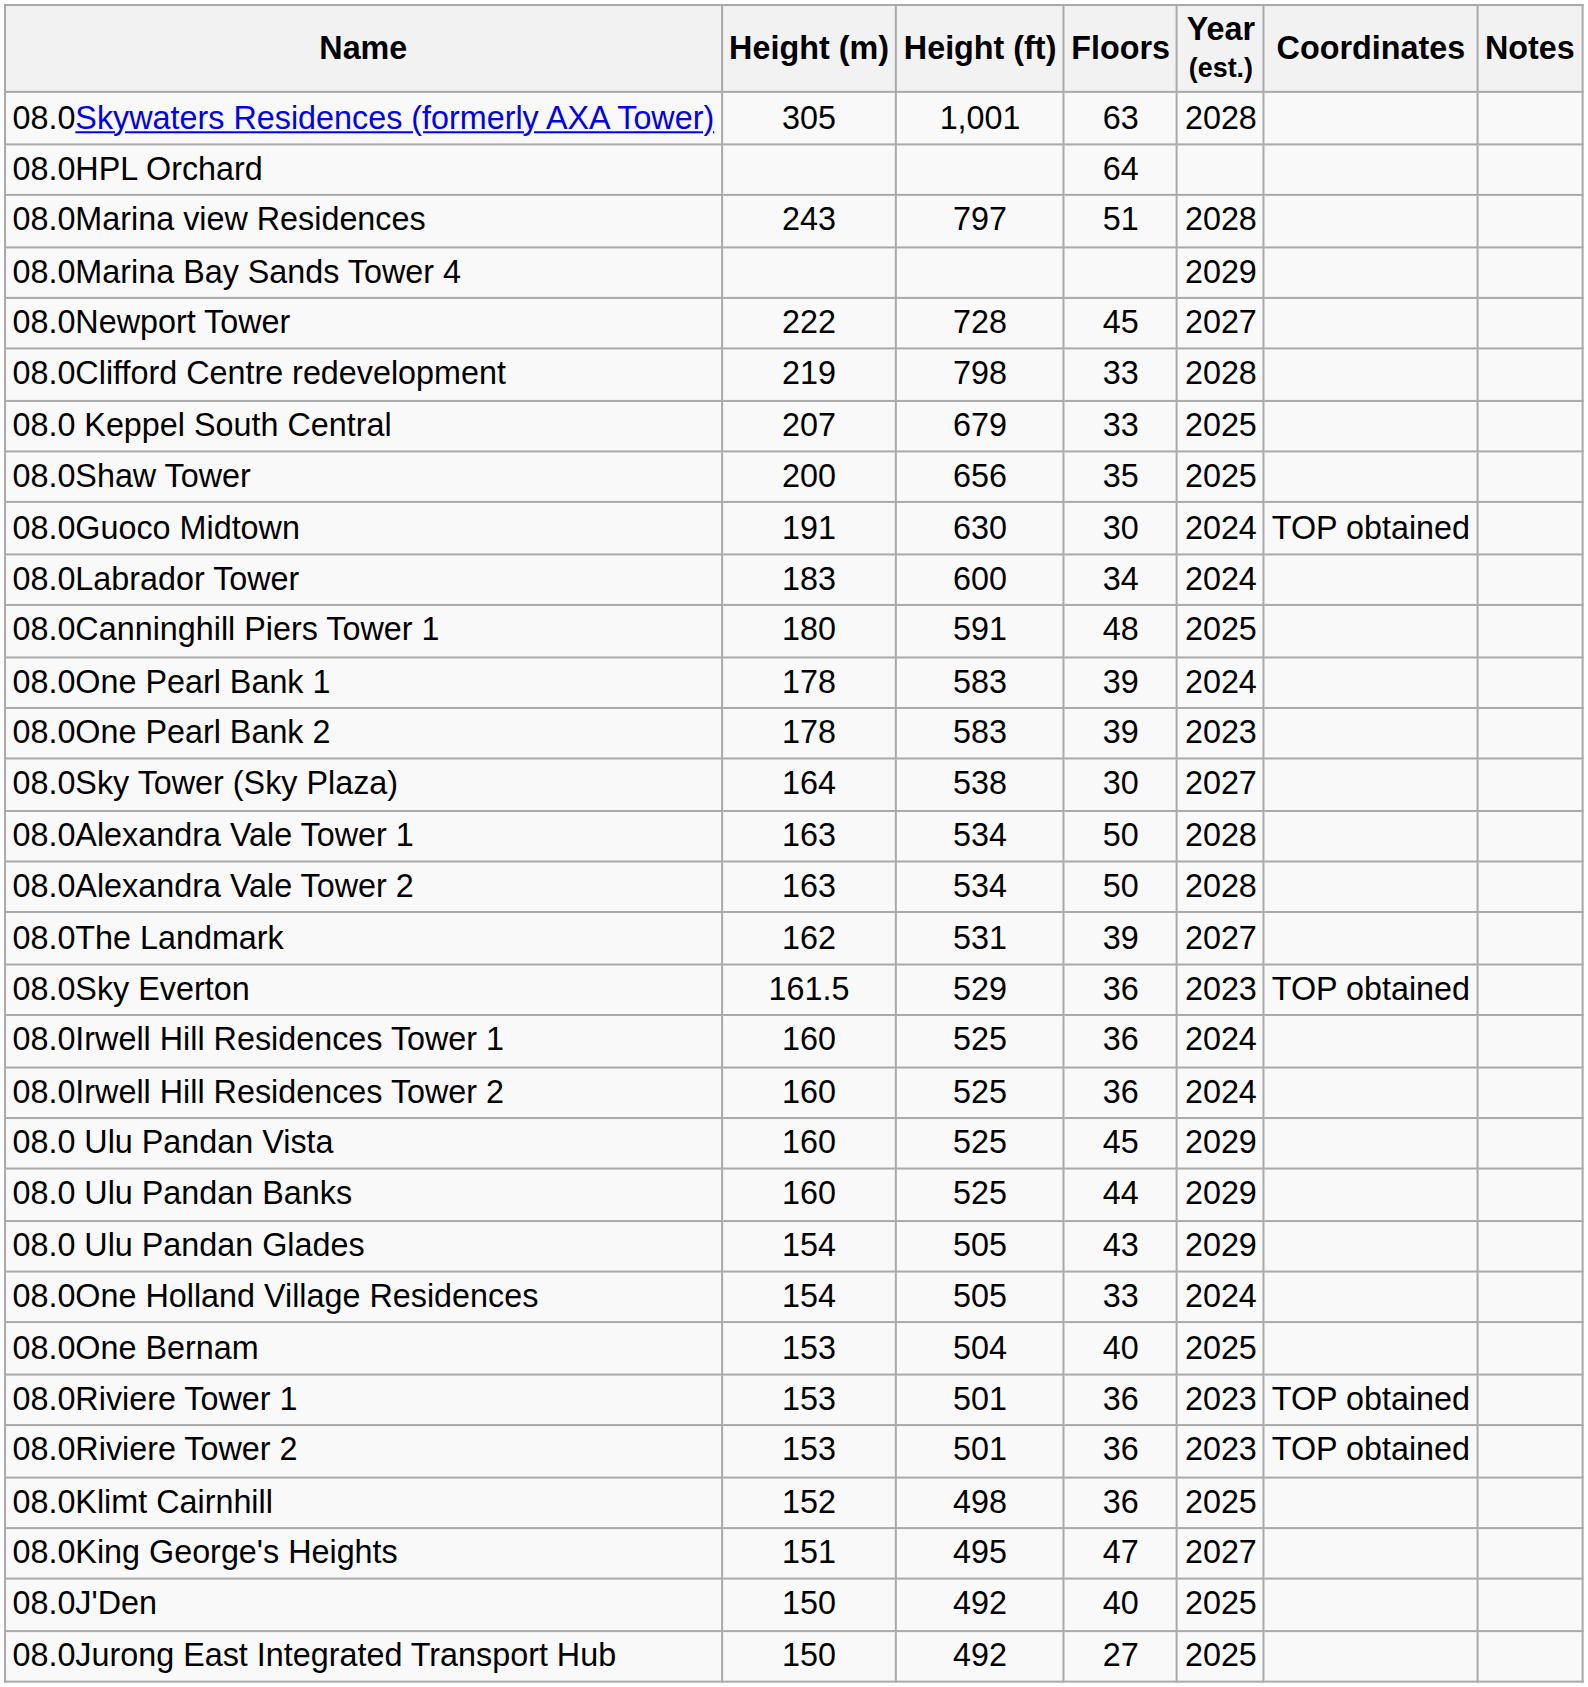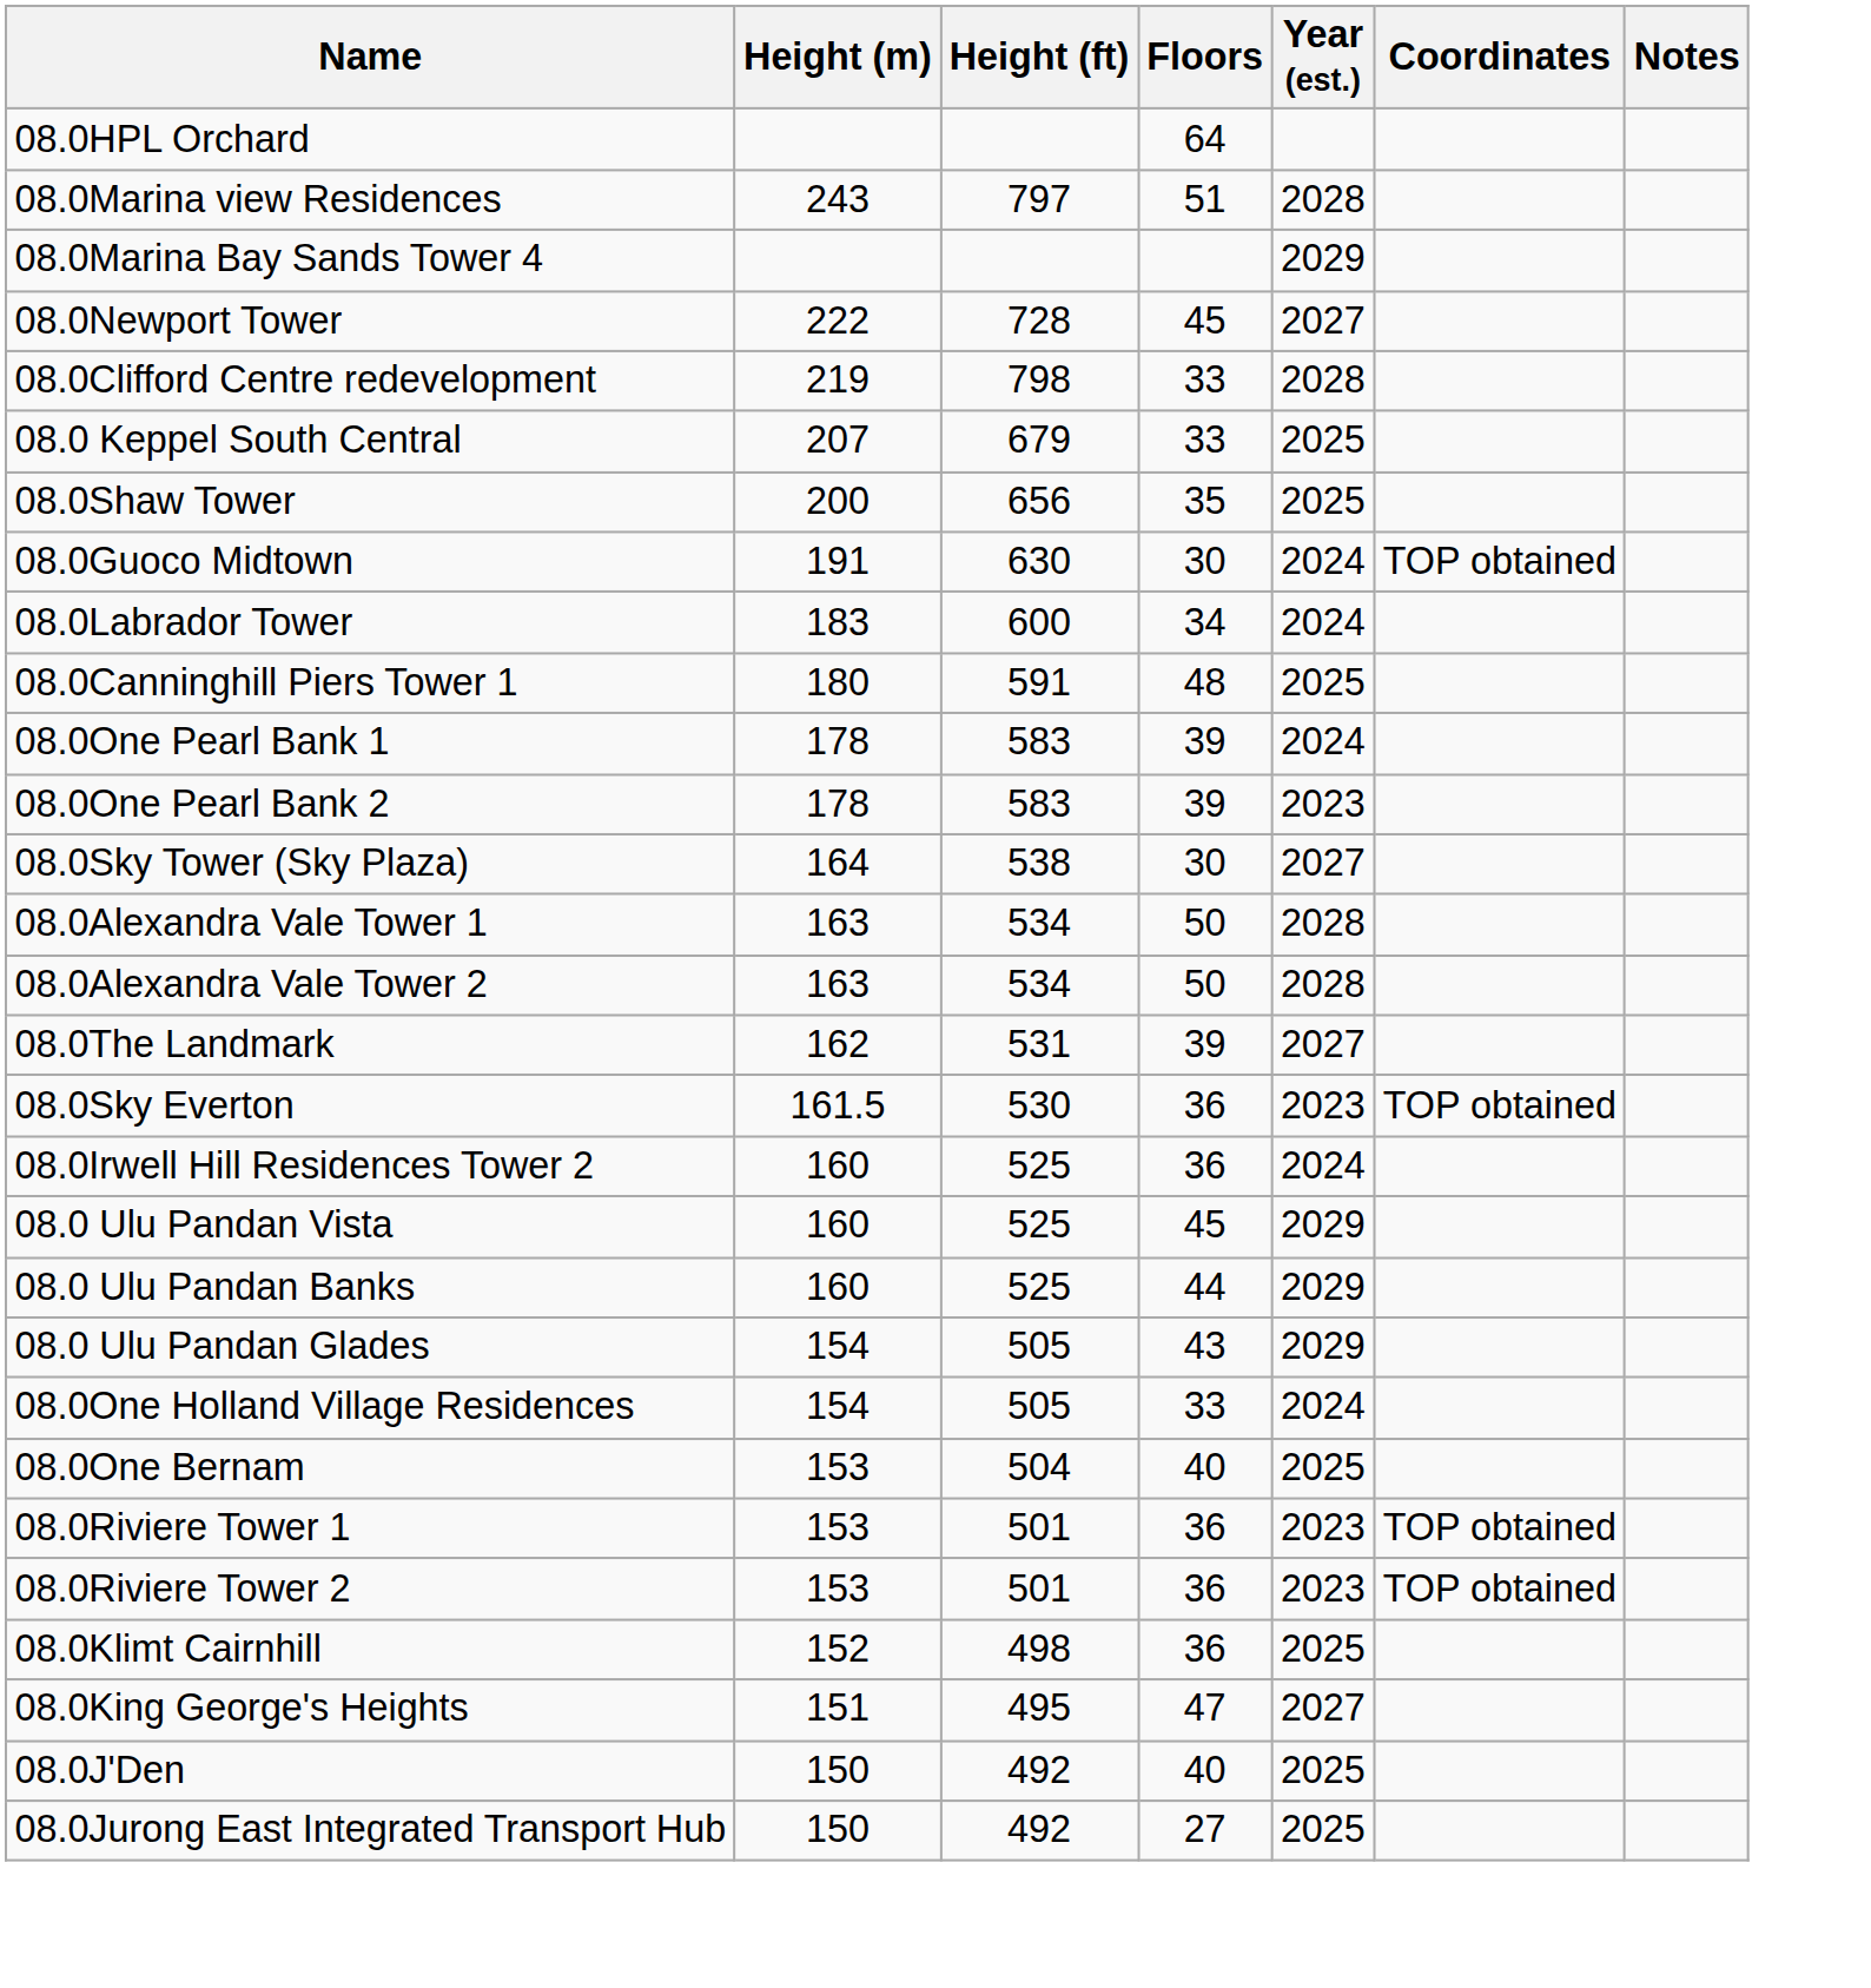- row: 08.0Skywaters Residences (formerly AXA Tower) | 305 | 1,001 | 63 | 2028
08.0Sky Everton | Height (ft): 529 -> 530
- row: 08.0Irwell Hill Residences Tower 1 | 160 | 525 | 36 | 2024
